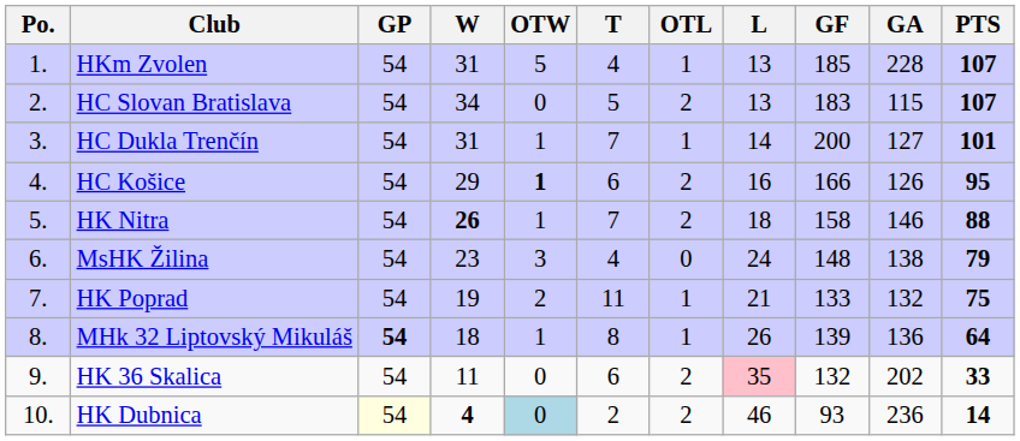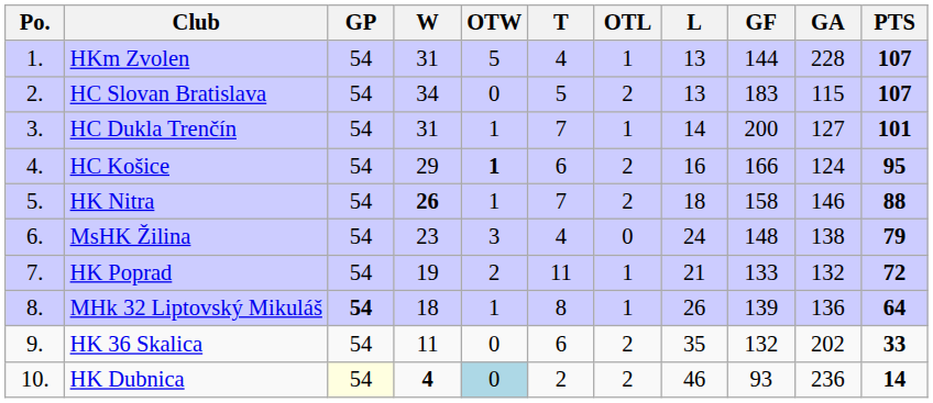HKm Zvolen | GF: 185 -> 144
HC Košice | GA: 126 -> 124
HK Poprad | PTS: 75 -> 72
HK 36 Skalica | L: pink background -> no background
